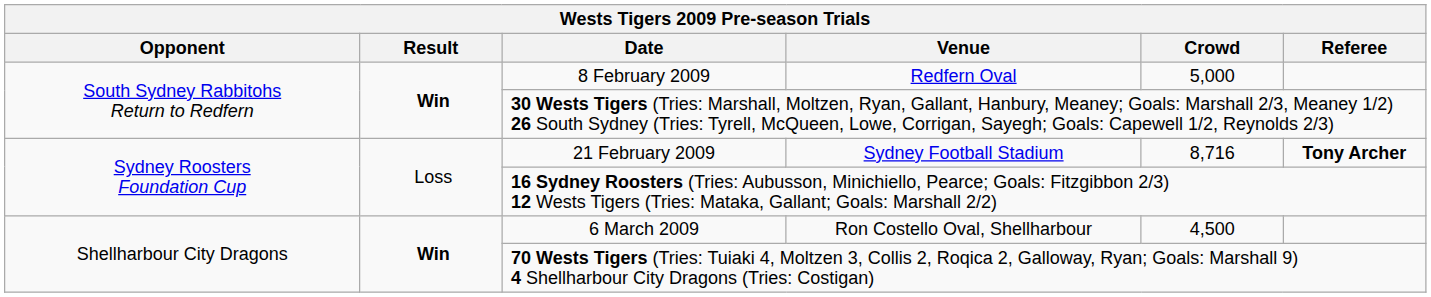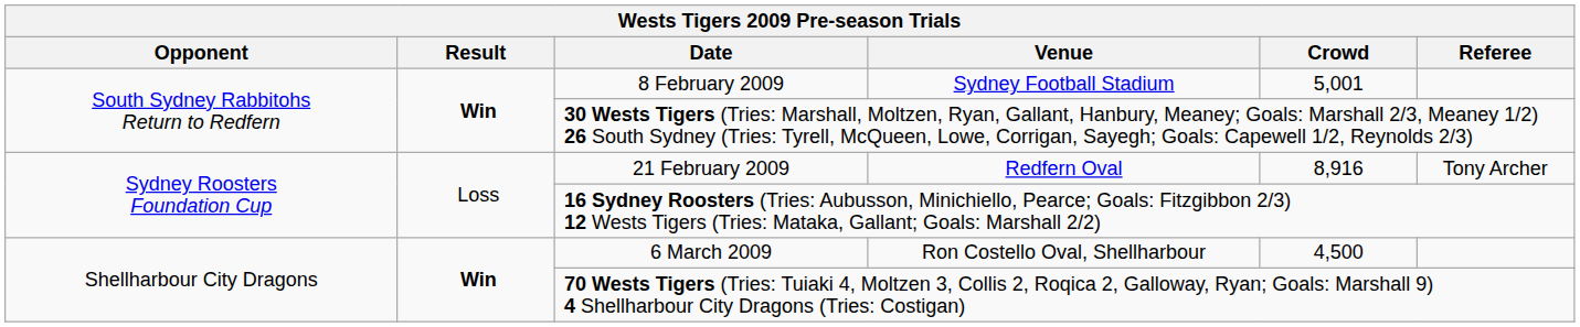8 February 2009 | Wests Tigers 2009 Pre-season Trials / Venue: Redfern Oval -> Sydney Football Stadium
8 February 2009 | Wests Tigers 2009 Pre-season Trials / Crowd: 5,000 -> 5,001
21 February 2009 | Wests Tigers 2009 Pre-season Trials / Venue: Sydney Football Stadium -> Redfern Oval
21 February 2009 | Wests Tigers 2009 Pre-season Trials / Crowd: 8,716 -> 8,916
21 February 2009 | Wests Tigers 2009 Pre-season Trials / Referee: bold -> normal
